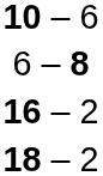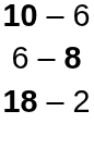- row: 16 – 2
